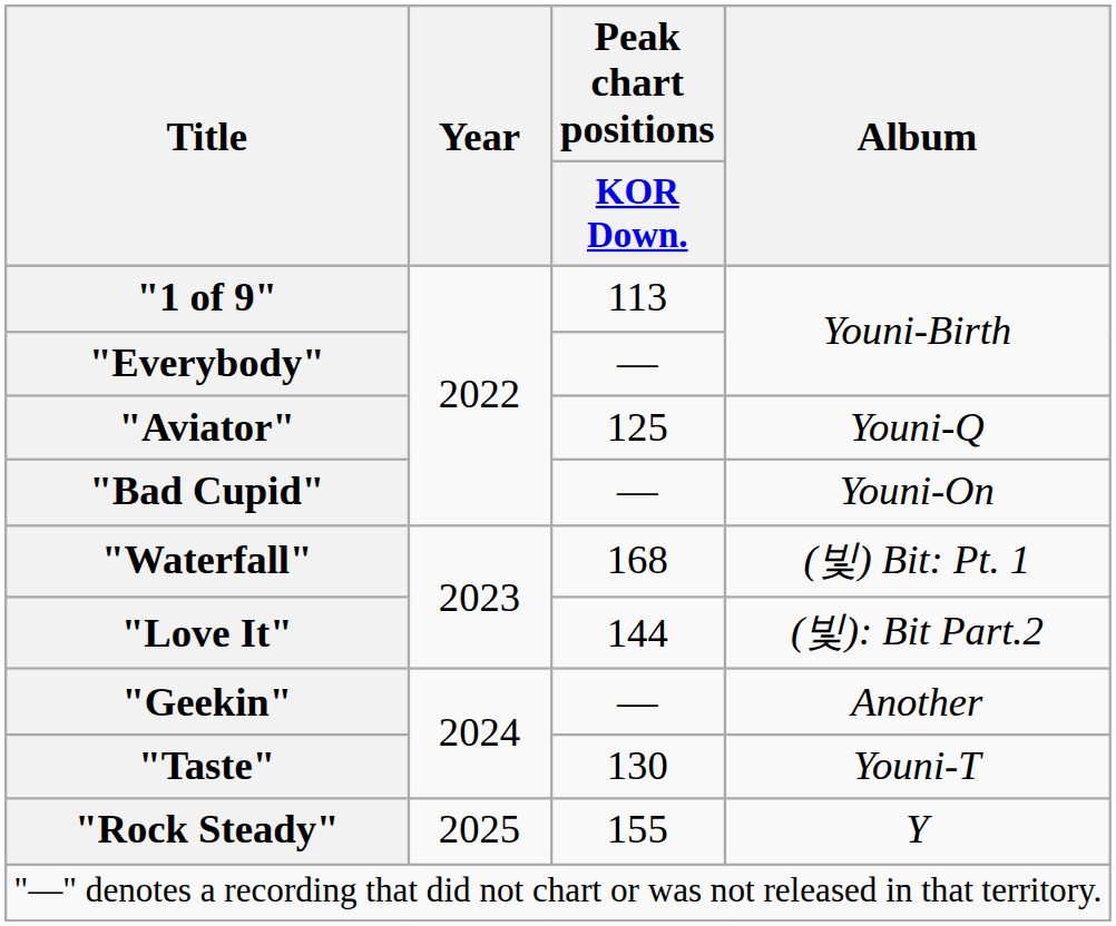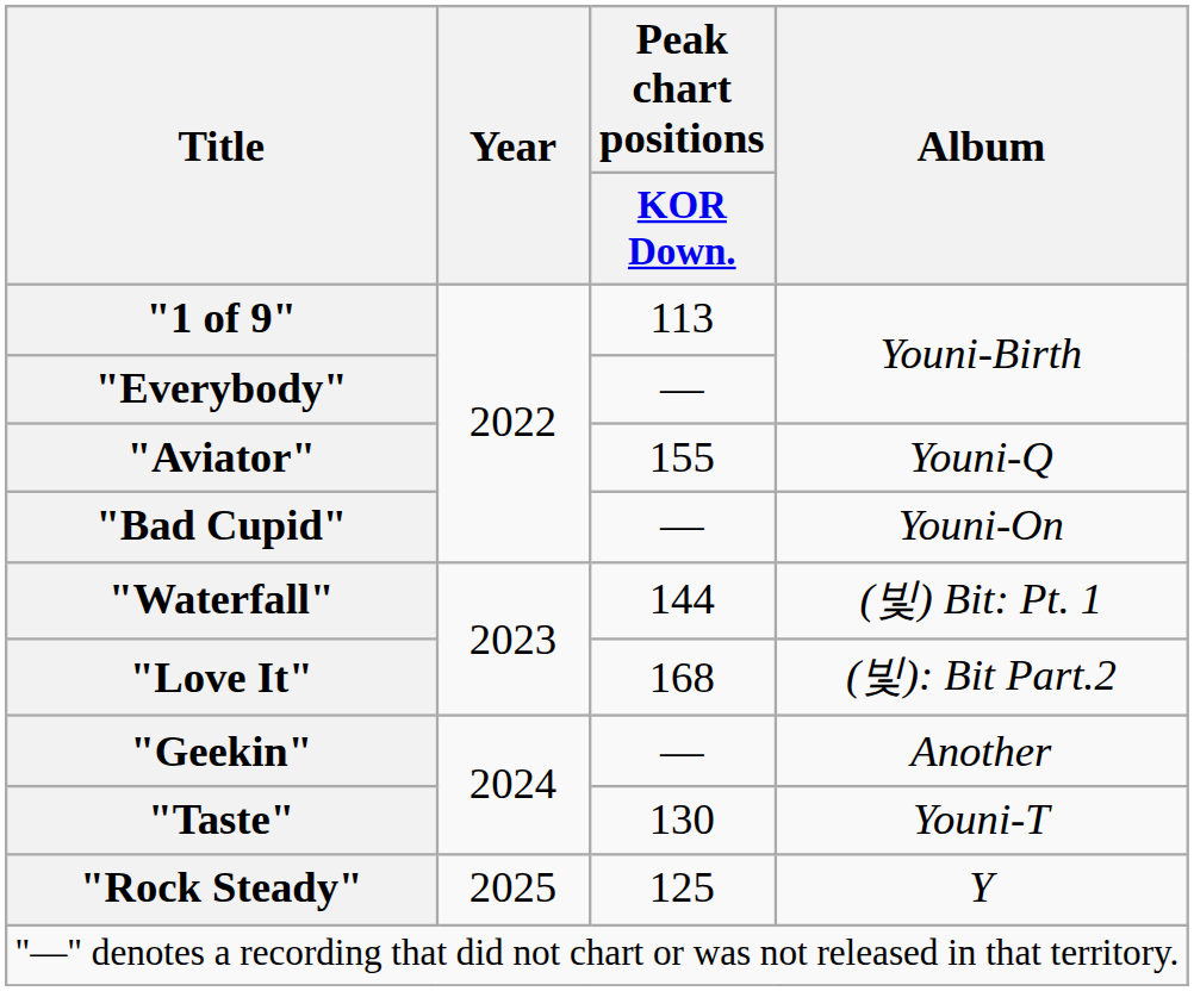"Aviator" | Peak chart positions / KOR Down.: 125 -> 155
"Waterfall" | Peak chart positions / KOR Down.: 168 -> 144
"Love It" | Peak chart positions / KOR Down.: 144 -> 168
"Rock Steady" | Peak chart positions / KOR Down.: 155 -> 125
